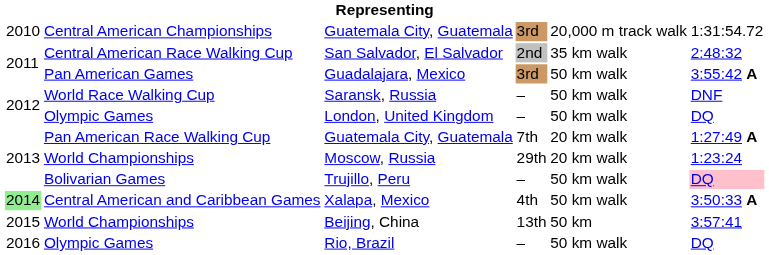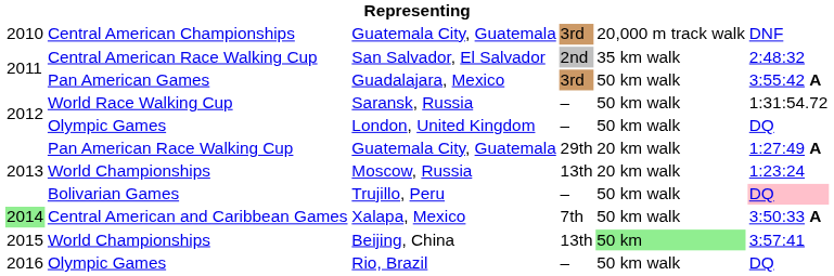Central American Championships / Guatemala City, Guatemala | column 6: 1:31:54.72 -> DNF
Saransk, Russia | column 6: DNF -> 1:31:54.72
Pan American Race Walking Cup / Guatemala City, Guatemala | column 4: 7th -> 29th
Moscow, Russia | column 4: 29th -> 13th
Xalapa, Mexico | column 4: 4th -> 7th
Beijing, China | column 5: no background -> lightgreen background
